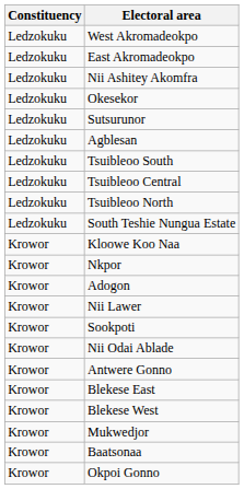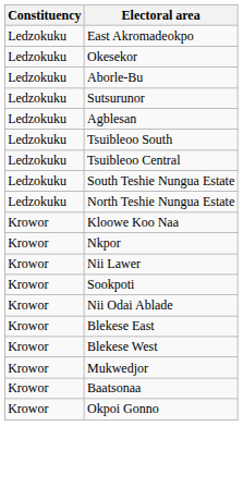- row: Ledzokuku | West Akromadeokpo
- row: Ledzokuku | Nii Ashitey Akomfra
+ row: Ledzokuku | Aborle-Bu
- row: Ledzokuku | Tsuibleoo North
+ row: Ledzokuku | North Teshie Nungua Estate
- row: Krowor | Adogon
- row: Krowor | Antwere Gonno
